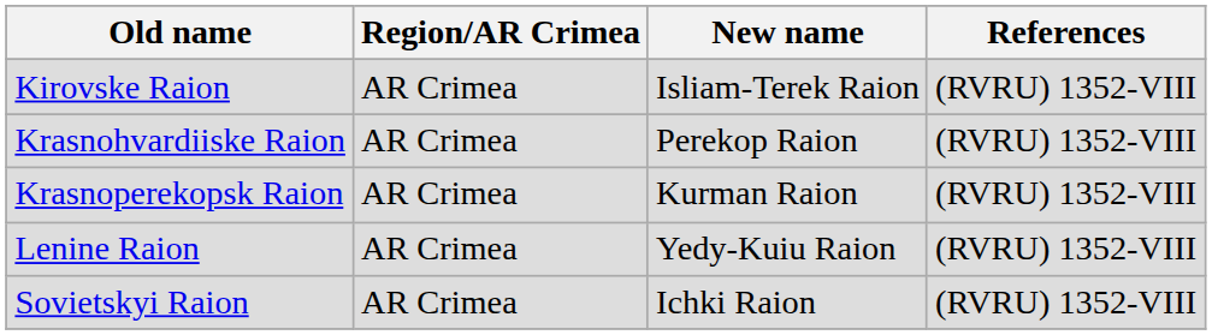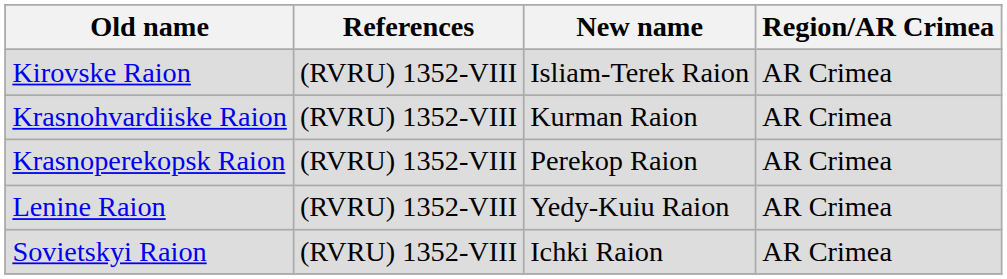columns swapped: Region/AR Crimea <-> References
Krasnohvardiiske Raion | New name: Perekop Raion -> Kurman Raion
Krasnoperekopsk Raion | New name: Kurman Raion -> Perekop Raion
